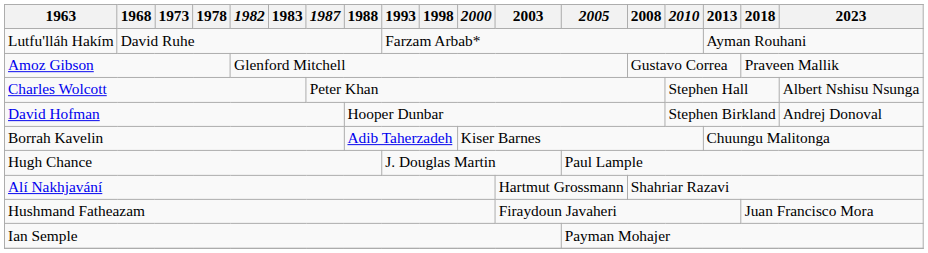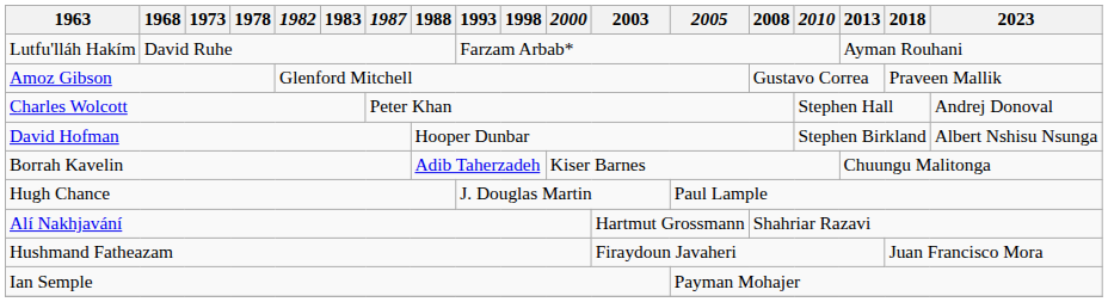Charles Wolcott | 2023: Albert Nshisu Nsunga -> Andrej Donoval
David Hofman | 2023: Andrej Donoval -> Albert Nshisu Nsunga
